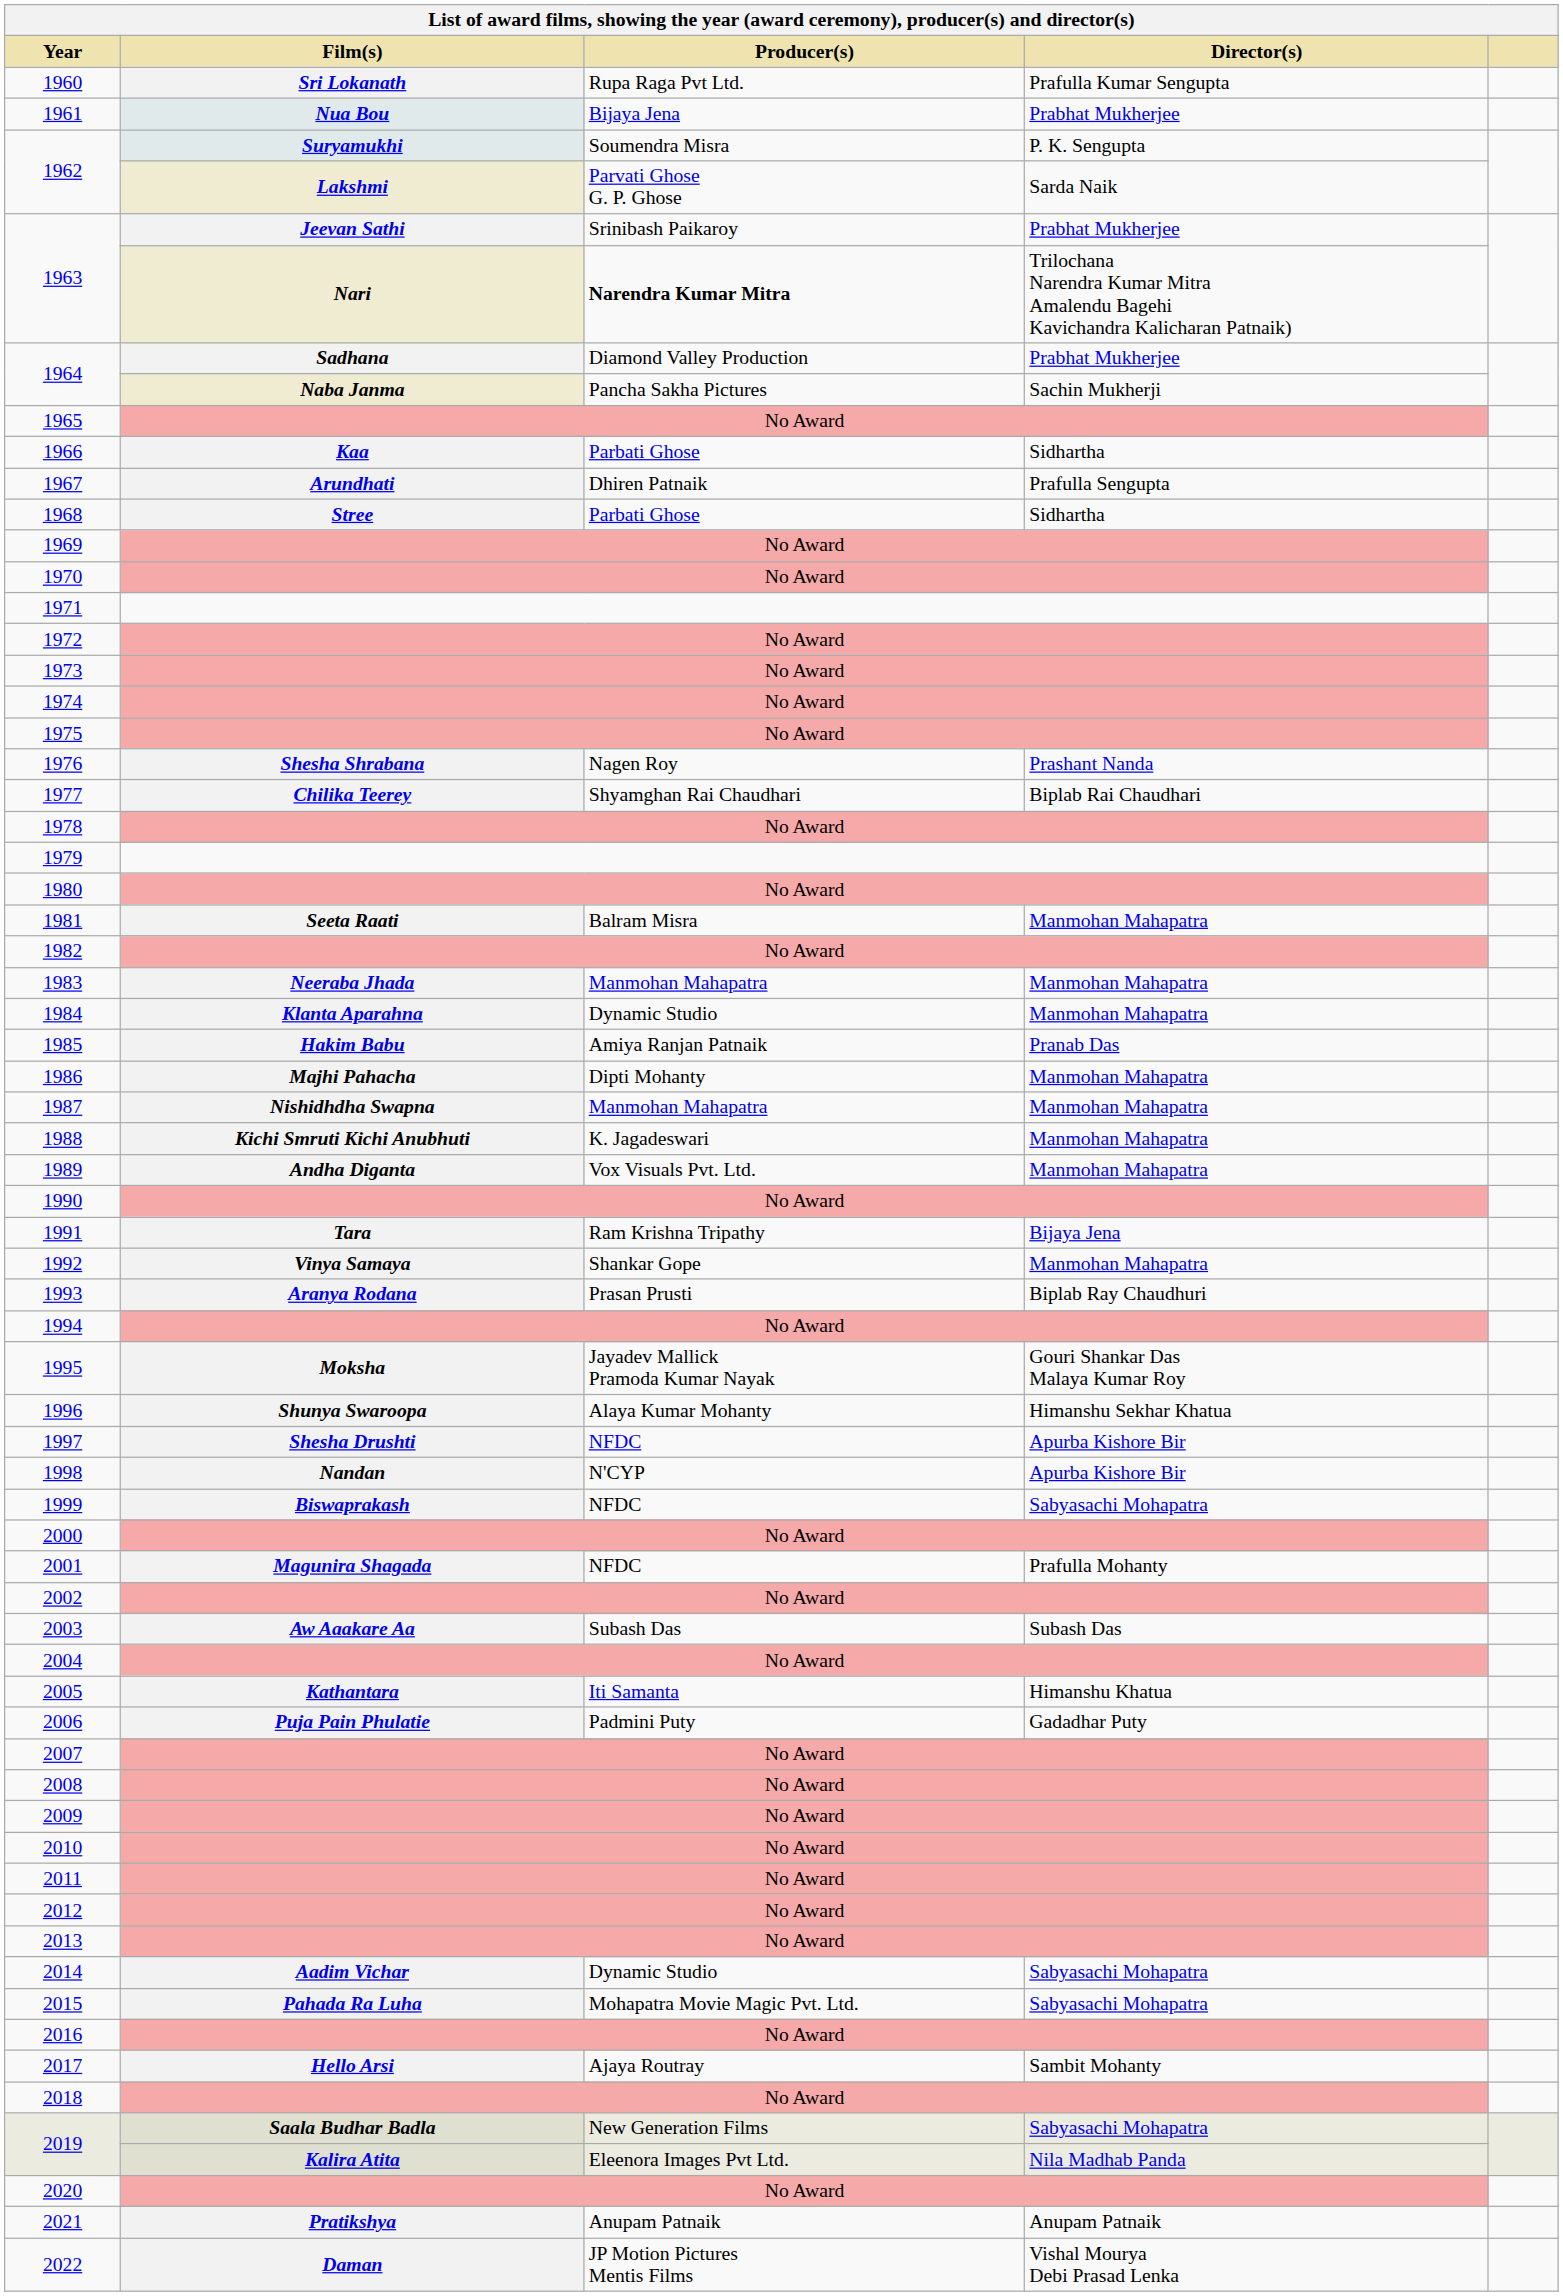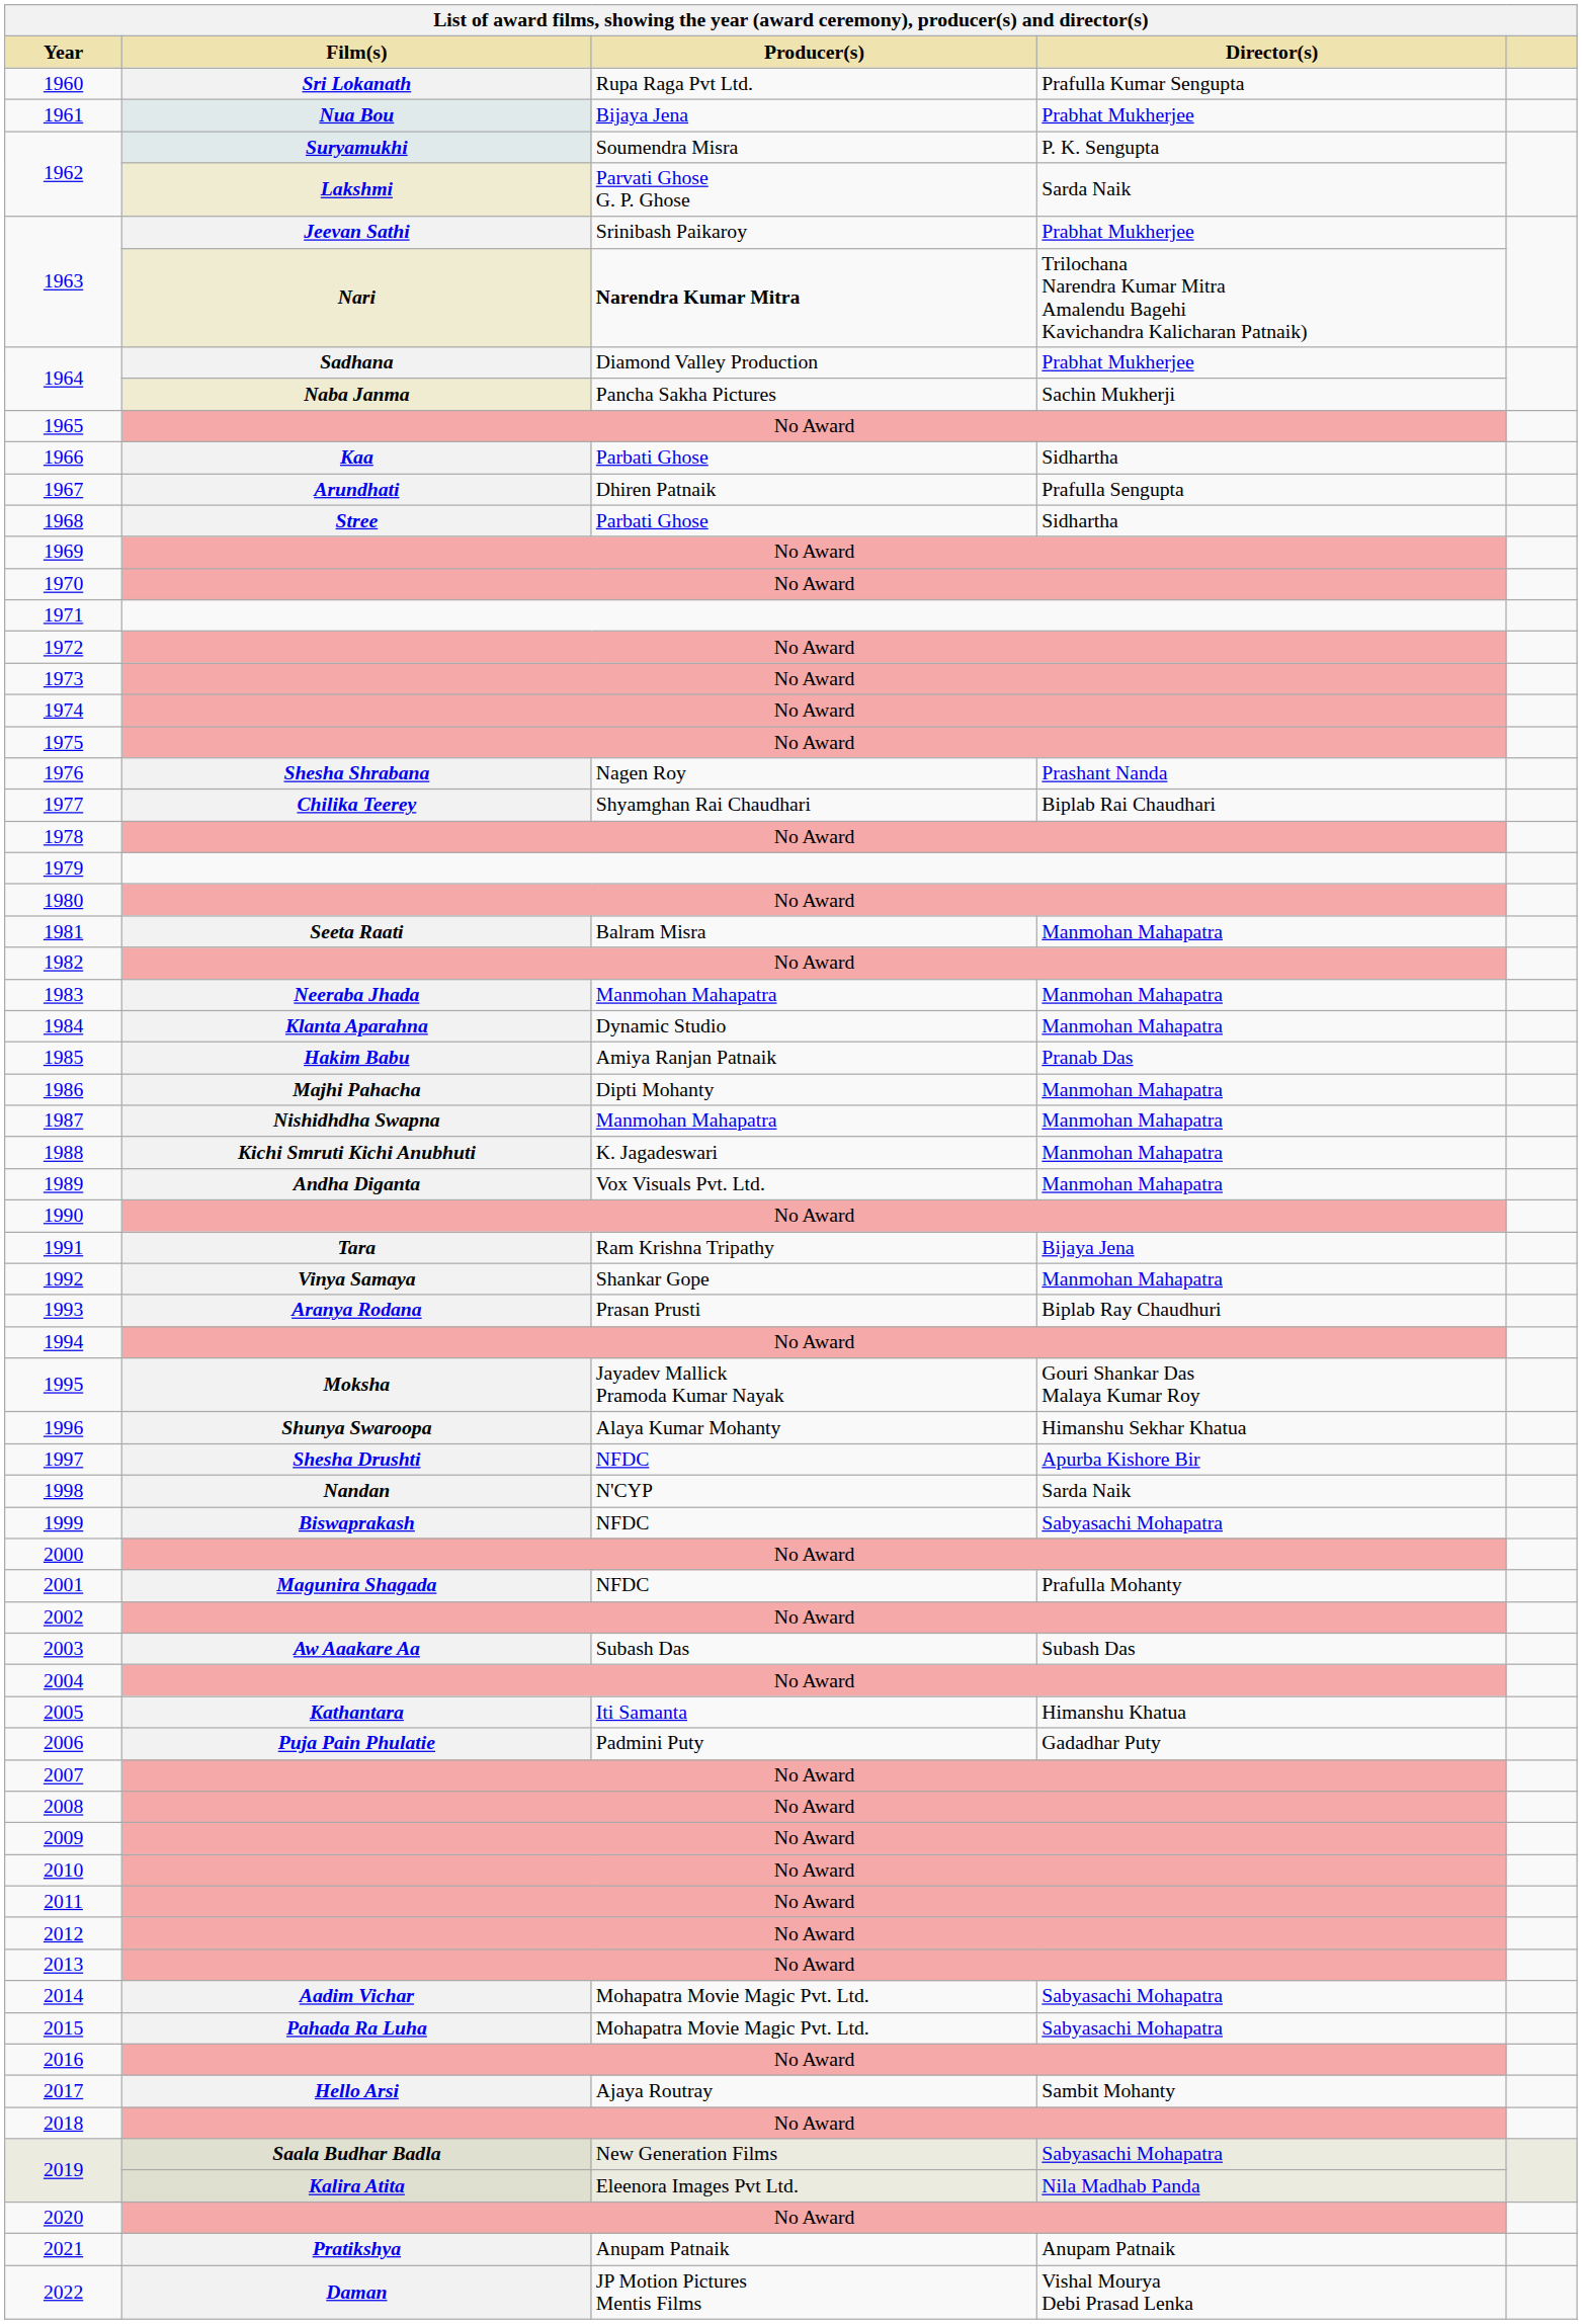1998 | Director(s): Apurba Kishore Bir -> Sarda Naik
2014 | Producer(s): Dynamic Studio -> Mohapatra Movie Magic Pvt. Ltd.
